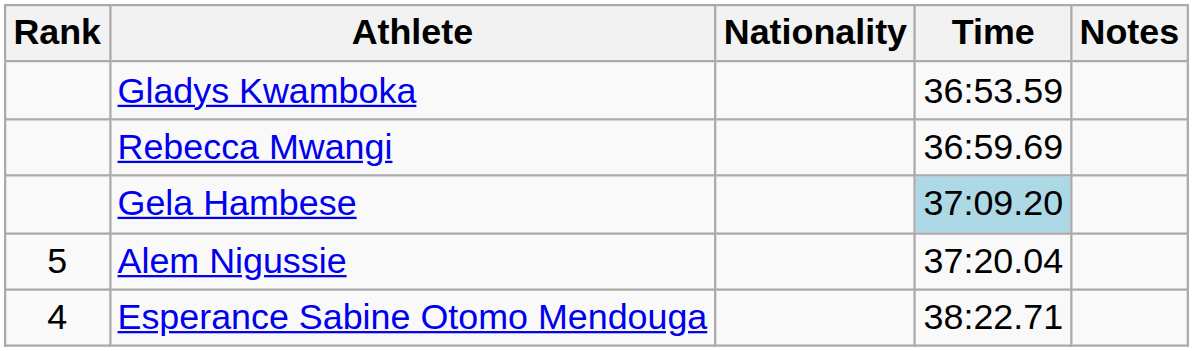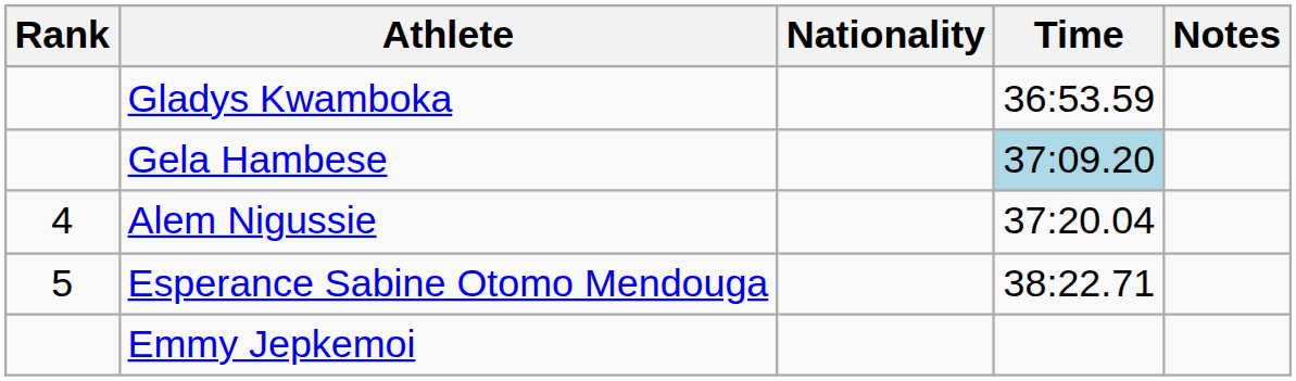- row: Rebecca Mwangi | 36:59.69
Alem Nigussie | Rank: 5 -> 4
Esperance Sabine Otomo Mendouga | Rank: 4 -> 5
+ row: Emmy Jepkemoi
